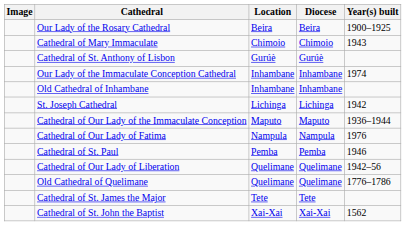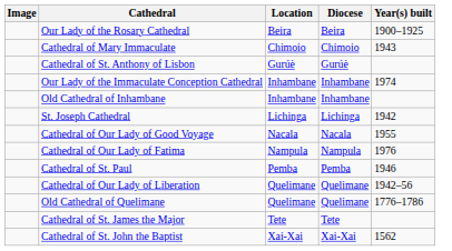- row: Cathedral of Our Lady of the Immaculate Conception | Maputo | Maputo | 1936–1944
+ row: Cathedral of Our Lady of Good Voyage | Nacala | Nacala | 1955
